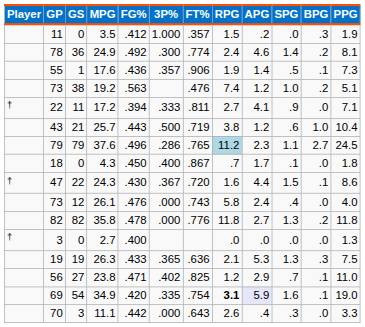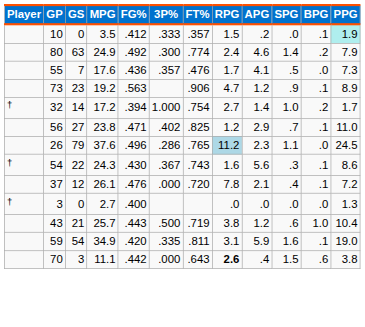3.5 | GP: 11 -> 10
3.5 | 3P%: 1.000 -> .333
3.5 | BPG: .3 -> .1
3.5 | PPG: no background -> paleturquoise background
24.9 | GP: 78 -> 80
24.9 | GS: 36 -> 63
24.9 | PPG: 8.1 -> 7.9
17.6 | GS: 1 -> 7
17.6 | FT%: .906 -> .476
17.6 | RPG: 1.9 -> 1.7
17.6 | APG: 1.4 -> 4.1
17.6 | BPG: .1 -> .0
19.2 | GS: 38 -> 23
19.2 | FT%: .476 -> .906
19.2 | RPG: 7.4 -> 4.7
19.2 | SPG: 1.0 -> .9
19.2 | BPG: .2 -> .1
19.2 | PPG: 5.1 -> 8.9
17.2 | GP: 22 -> 32
17.2 | GS: 11 -> 14
17.2 | 3P%: .333 -> 1.000
17.2 | FT%: .811 -> .754
17.2 | APG: 4.1 -> 1.4
17.2 | SPG: .9 -> 1.0
17.2 | BPG: .0 -> .2
17.2 | PPG: 7.1 -> 1.7
rows swapped: 23.8 <-> 25.7
37.6 | GP: 79 -> 26
37.6 | BPG: 2.7 -> .0
- row: 18 | 0 | 4.3 | .450 | .400 | .867 | .7 | 1.7 | .1 | .0 | 1.8
24.3 | GP: 47 -> 54
24.3 | FT%: .720 -> .743
24.3 | APG: 4.4 -> 5.6
24.3 | SPG: 1.5 -> .3
26.1 | GP: 73 -> 37
26.1 | FT%: .743 -> .720
26.1 | RPG: 5.8 -> 7.8
26.1 | APG: 2.4 -> 2.1
26.1 | BPG: .0 -> .1
26.1 | PPG: 4.0 -> 7.2
- row: 82 | 82 | 35.8 | .478 | .000 | .776 | 11.8 | 2.7 | 1.3 | .2 | 11.8
- row: 19 | 19 | 26.3 | .433 | .365 | .636 | 2.1 | 5.3 | 1.3 | .3 | 7.5
34.9 | GP: 69 -> 59
34.9 | FT%: .754 -> .811
34.9 | RPG: bold -> normal
34.9 | APG: lavender background -> no background
11.1 | RPG: normal -> bold
11.1 | SPG: .3 -> 1.5
11.1 | BPG: .0 -> .6
11.1 | PPG: 3.3 -> 3.8
